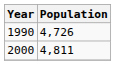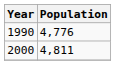1990 | Population: 4,726 -> 4,776
